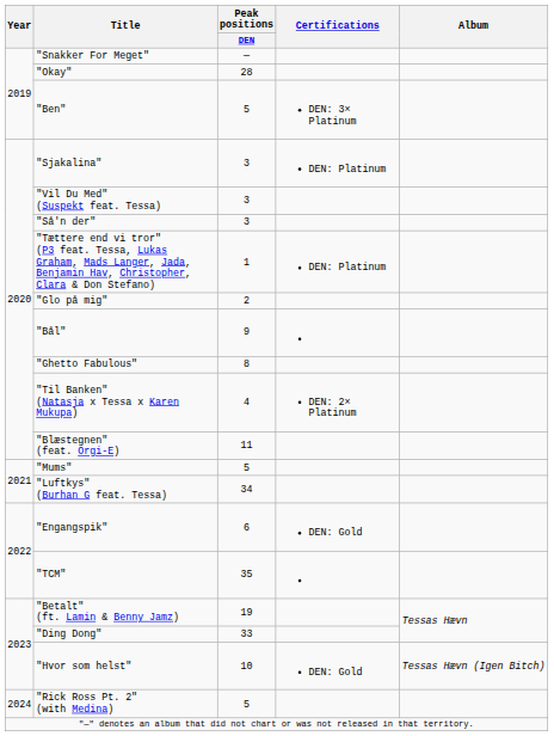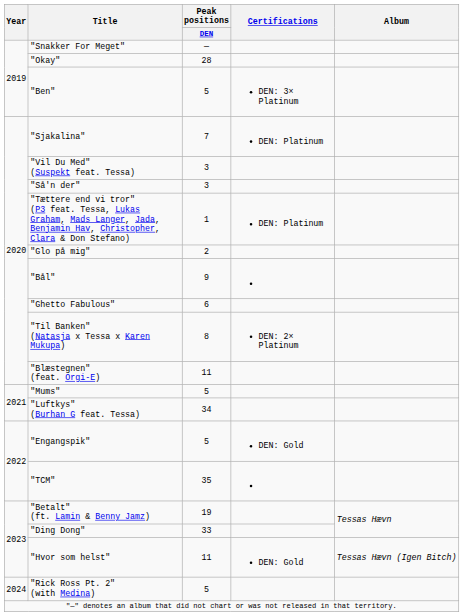"Sjakalina" | Peak positions / DEN: 3 -> 7
"Ghetto Fabulous" | Peak positions / DEN: 8 -> 6
"Til Banken" (Natasja x Tessa x Karen Mukupa) | Peak positions / DEN: 4 -> 8
"Engangspik" | Peak positions / DEN: 6 -> 5
"Hvor som helst" | Peak positions / DEN: 10 -> 11
